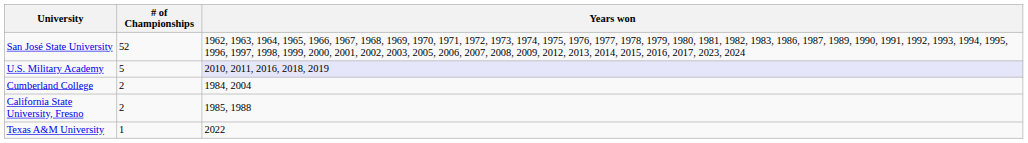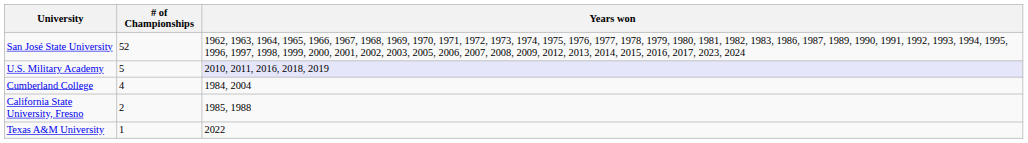Cumberland College | # of Championships: 2 -> 4
